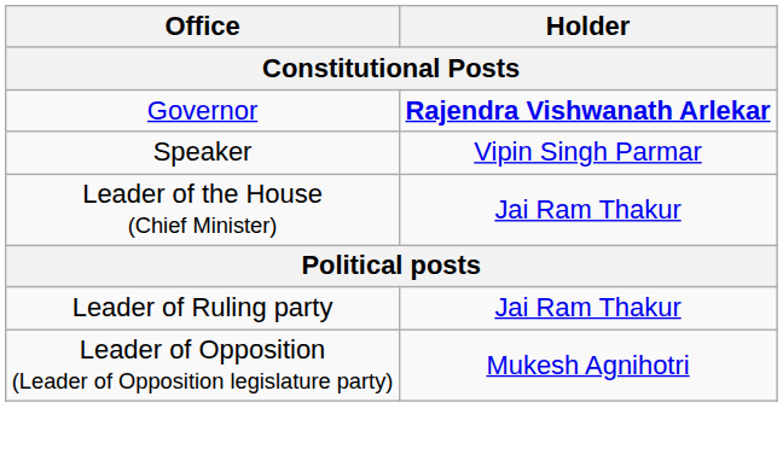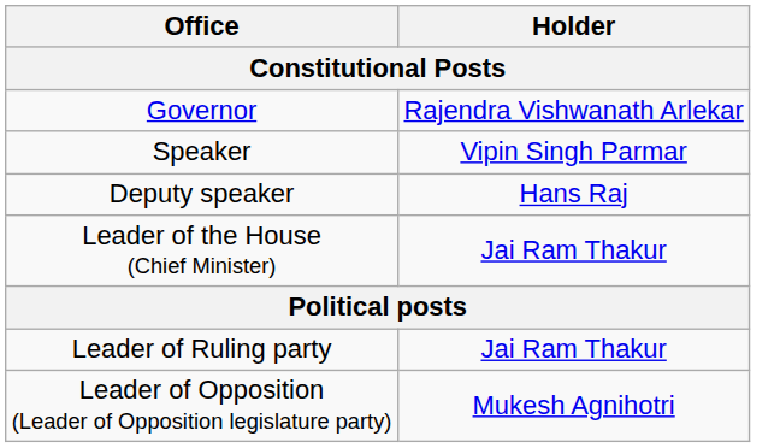Governor | Holder: bold -> normal
+ row: Deputy speaker | Hans Raj
